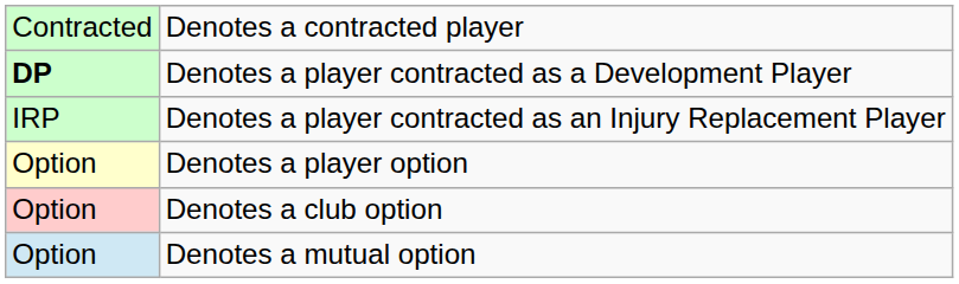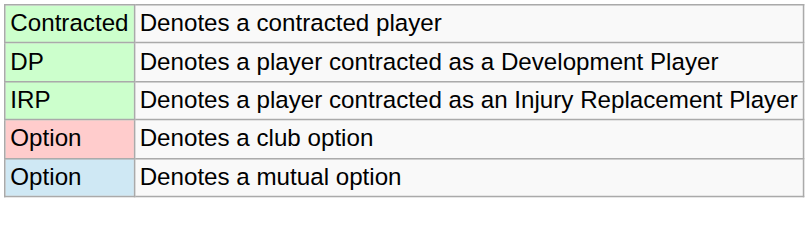Denotes a player contracted as a Development Player | column 1: bold -> normal
- row: Option | Denotes a player option
